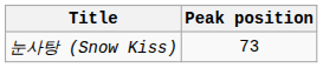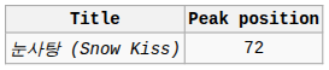눈사탕 (Snow Kiss) | Peak position: 73 -> 72
